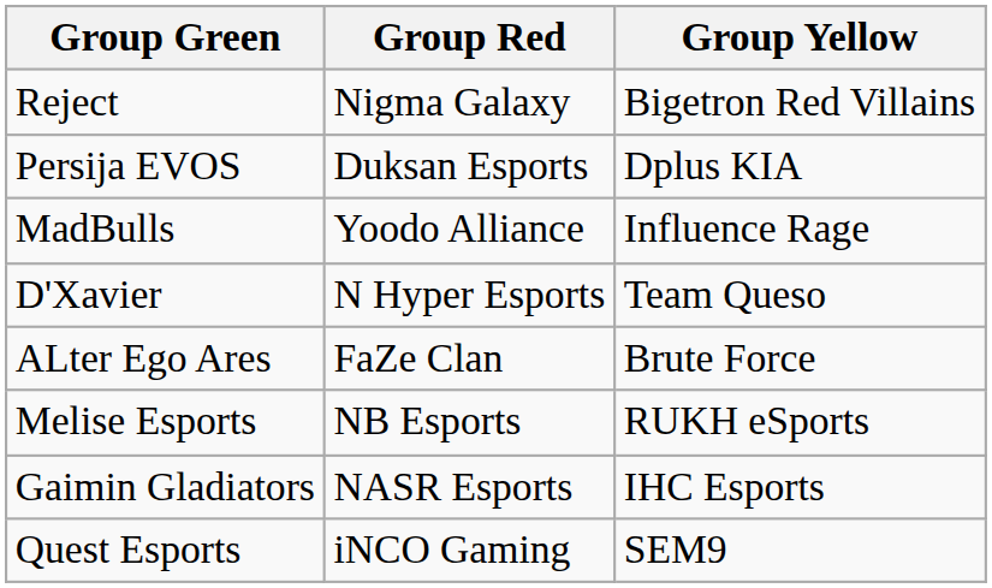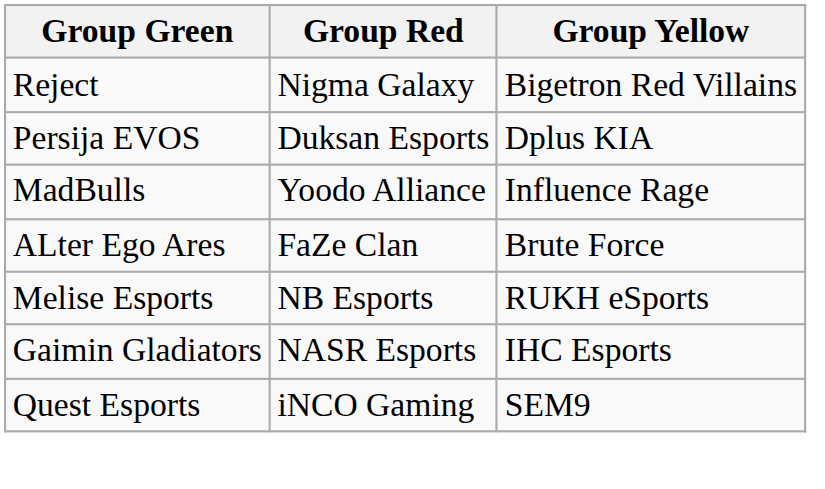- row: D'Xavier | N Hyper Esports | Team Queso
